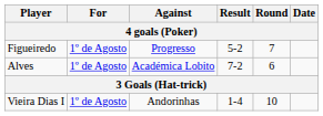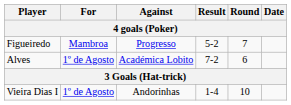Figueiredo | For: 1º de Agosto -> Mambroa
